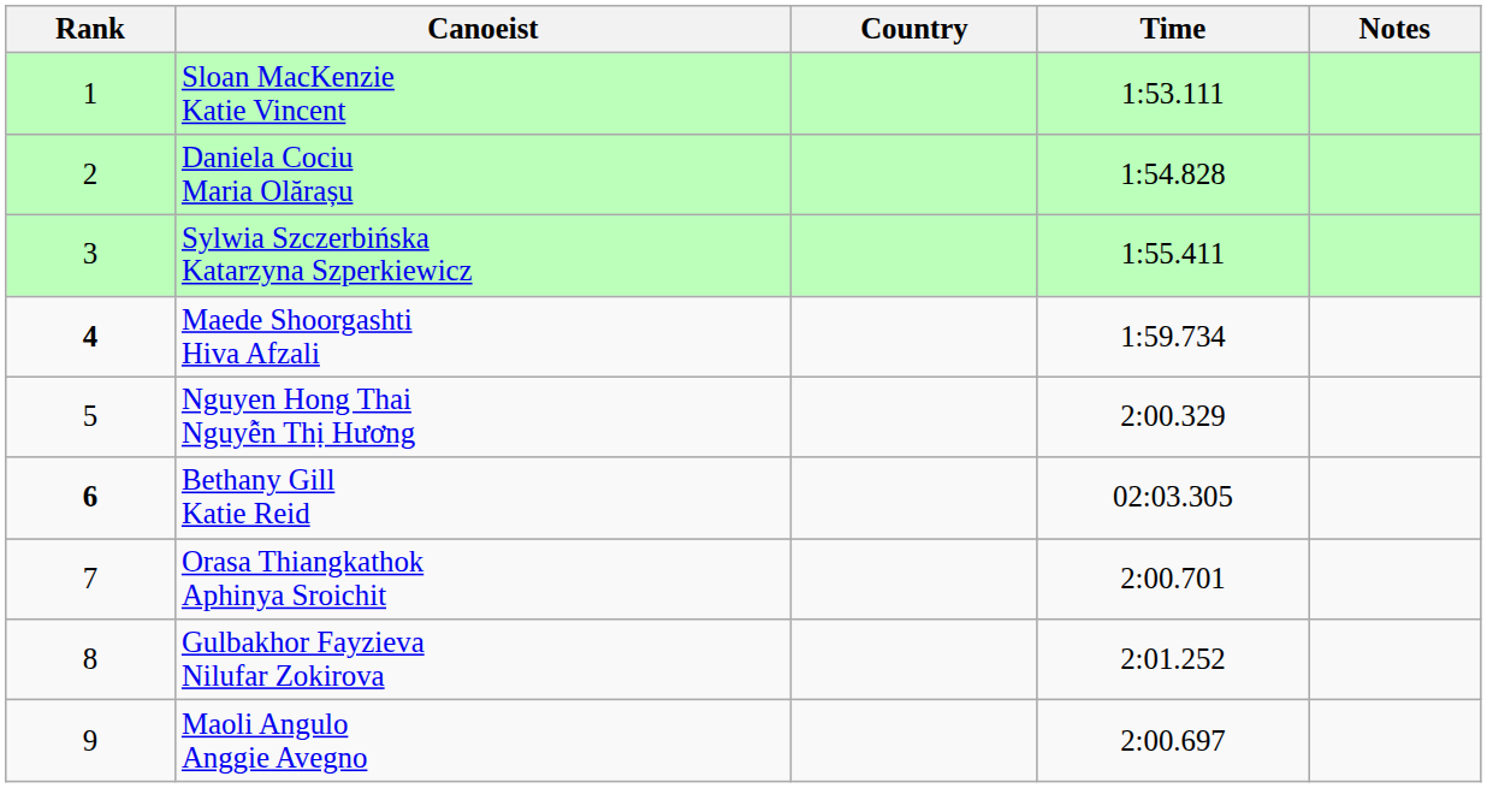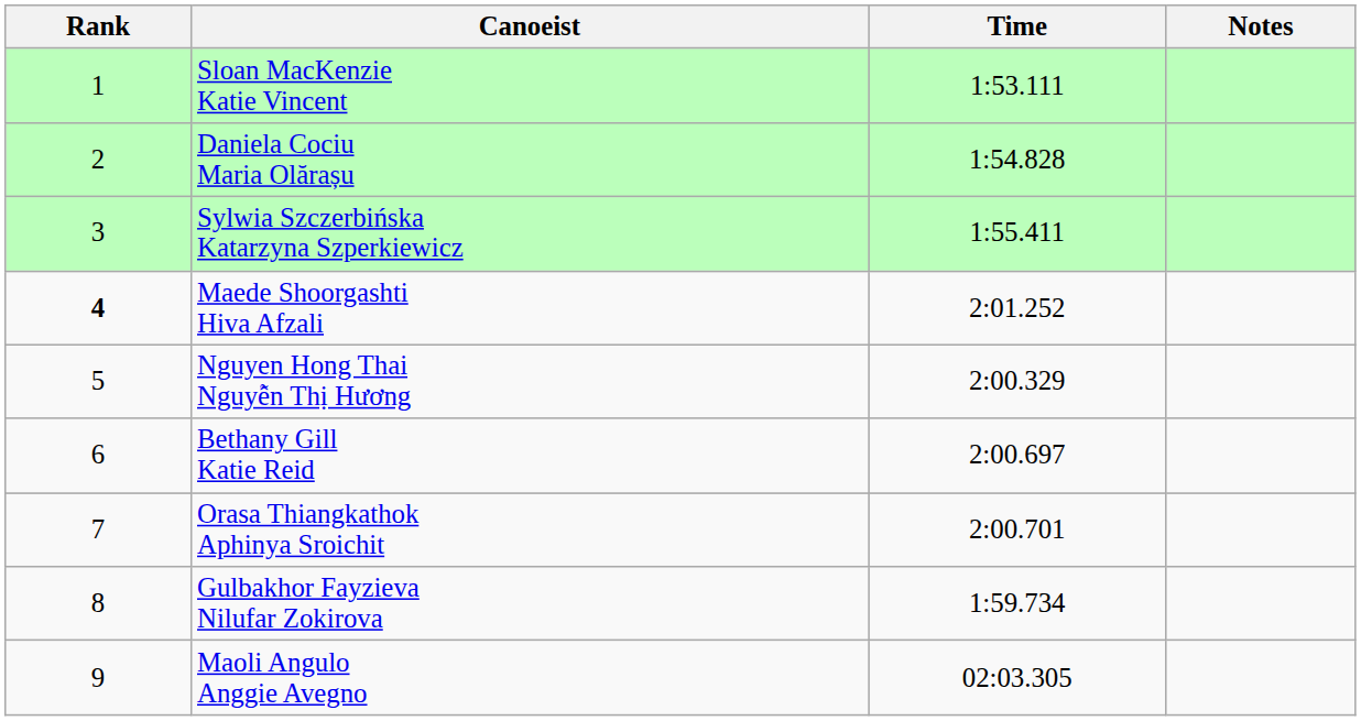- column: Country
Maede Shoorgashti Hiva Afzali | Time: 1:59.734 -> 2:01.252
Bethany Gill Katie Reid | Rank: bold -> normal
Bethany Gill Katie Reid | Time: 02:03.305 -> 2:00.697
Gulbakhor Fayzieva Nilufar Zokirova | Time: 2:01.252 -> 1:59.734
Maoli Angulo Anggie Avegno | Time: 2:00.697 -> 02:03.305
